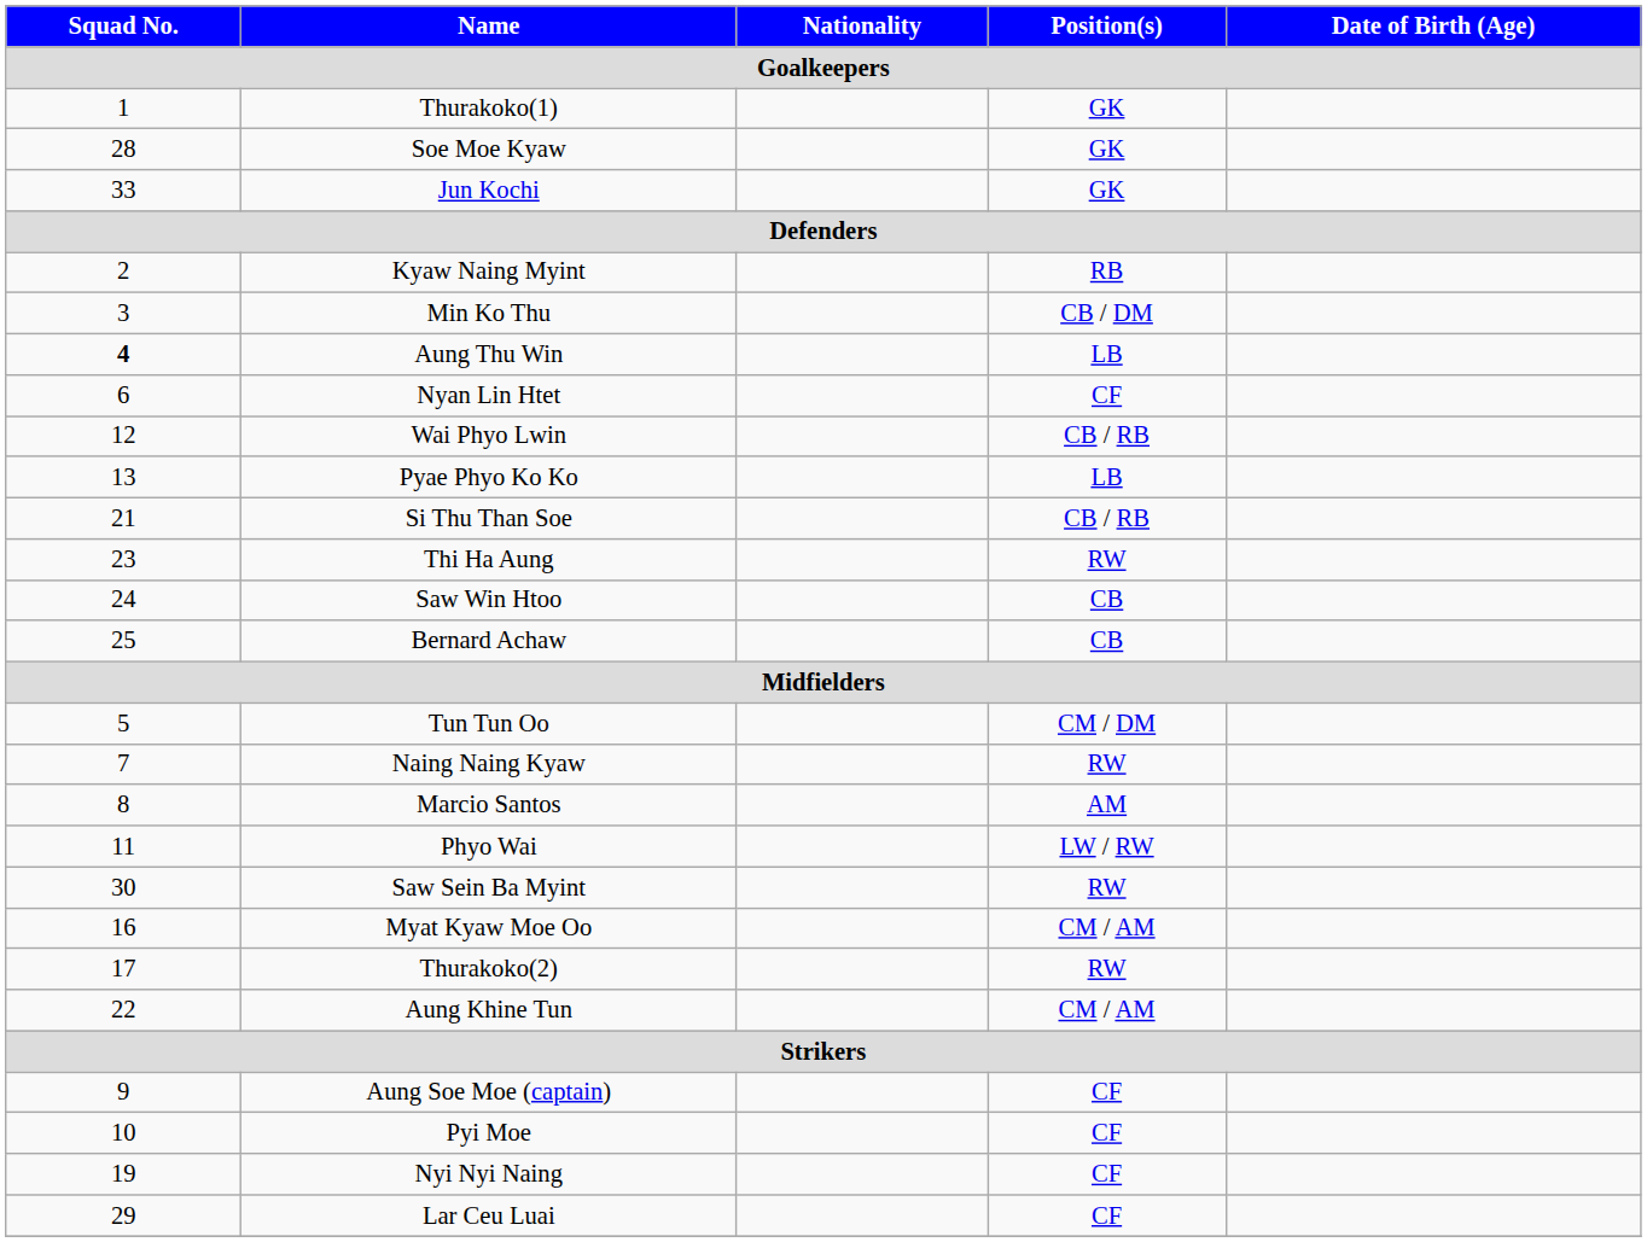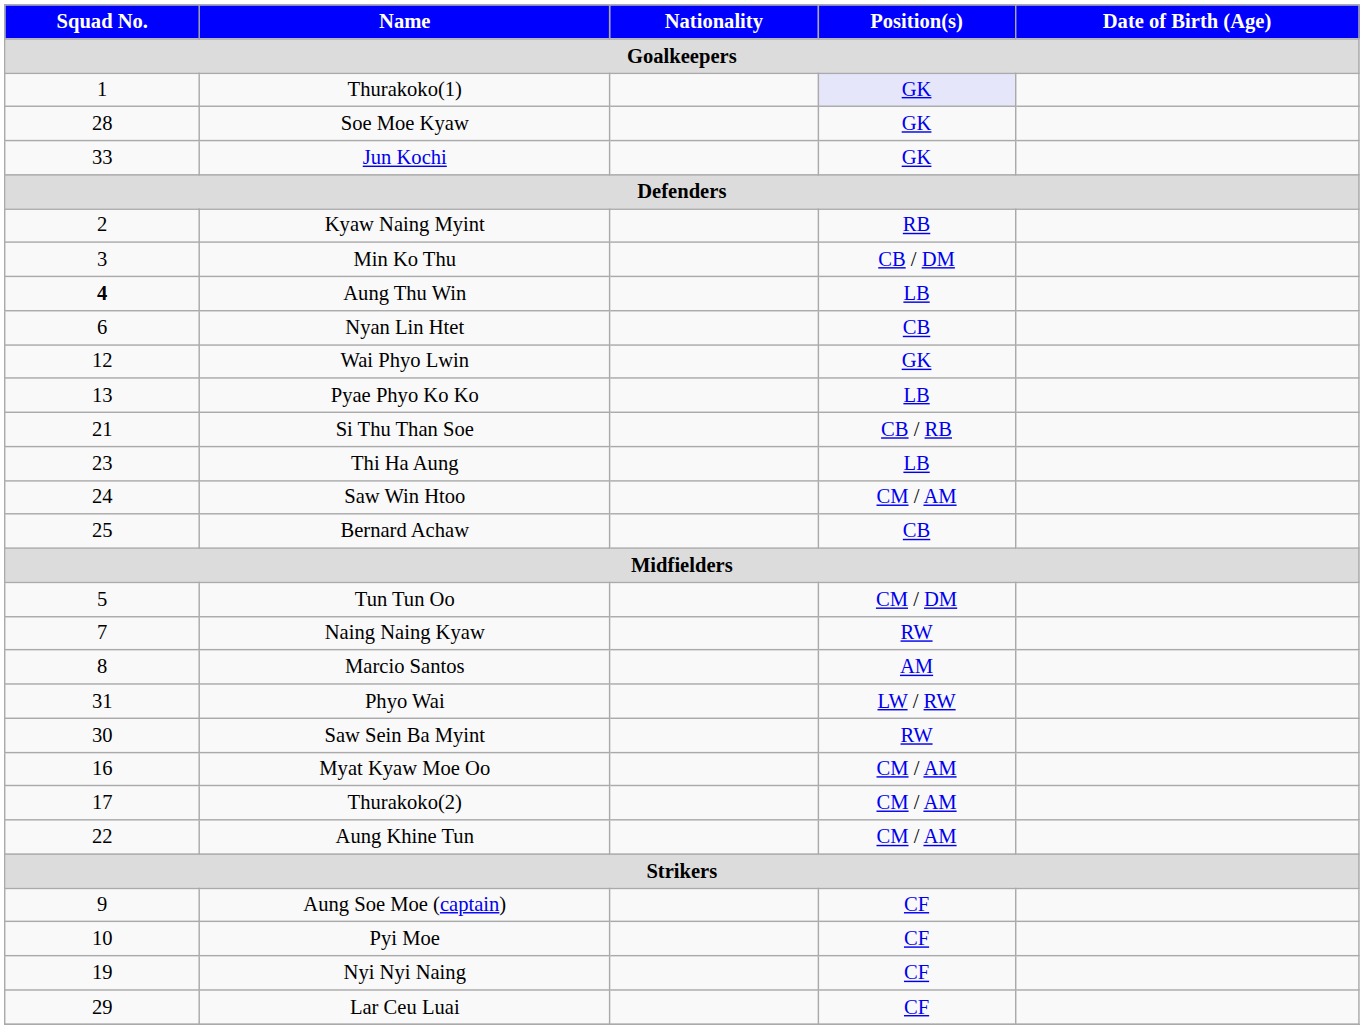Thurakoko(1) | Position(s): no background -> lavender background
Nyan Lin Htet | Position(s): CF -> CB
Wai Phyo Lwin | Position(s): CB / RB -> GK
Thi Ha Aung | Position(s): RW -> LB
Saw Win Htoo | Position(s): CB -> CM / AM
Phyo Wai | Squad No.: 11 -> 31
Thurakoko(2) | Position(s): RW -> CM / AM
